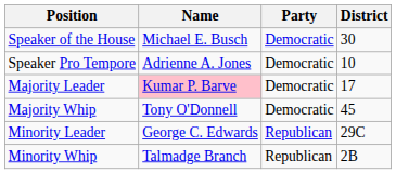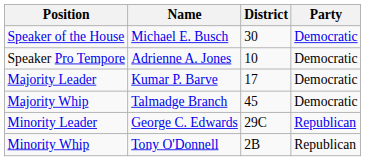columns swapped: Party <-> District
Majority Leader | Name: pink background -> no background
Majority Whip | Name: Tony O'Donnell -> Talmadge Branch
Minority Whip | Name: Talmadge Branch -> Tony O'Donnell
